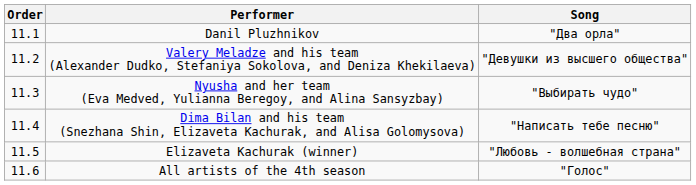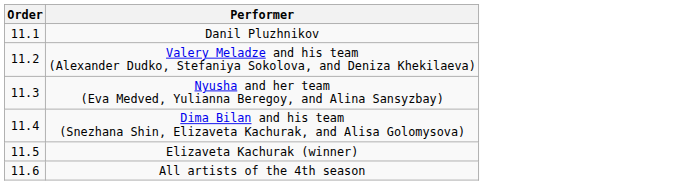- column: Song | "Два орла" | "Девушки из высшего общества" | "Выбирать чудо" | "Написать тебе песню" | "Любовь - волшебная страна" | "Голос"
